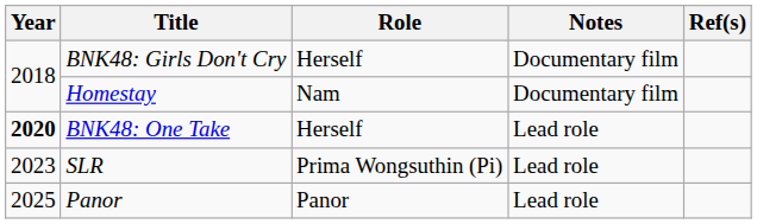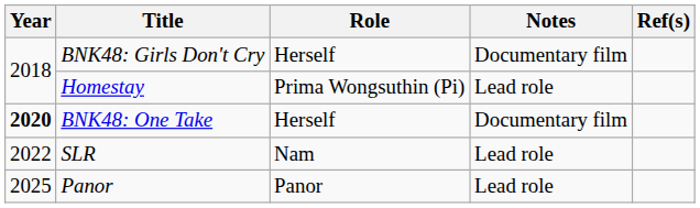Homestay | Role: Nam -> Prima Wongsuthin (Pi)
Homestay | Notes: Documentary film -> Lead role
BNK48: One Take | Notes: Lead role -> Documentary film
SLR | Year: 2023 -> 2022
SLR | Role: Prima Wongsuthin (Pi) -> Nam
